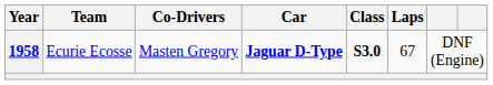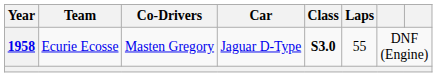1958 | Car: bold -> normal
1958 | Laps: 67 -> 55
